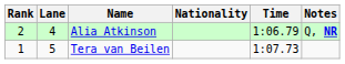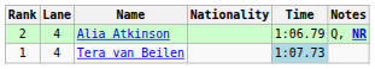Tera van Beilen | Lane: 5 -> 4
Tera van Beilen | Time: no background -> lightblue background
